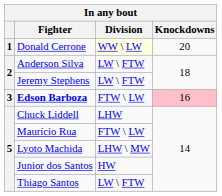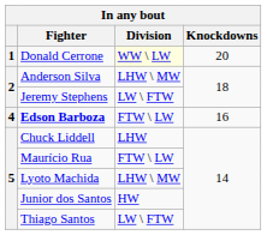Anderson Silva | Division: LW \ FTW -> LHW \ MW
Edson Barboza | column 1: 3 -> 4
Edson Barboza | Knockdowns: pink background -> no background
